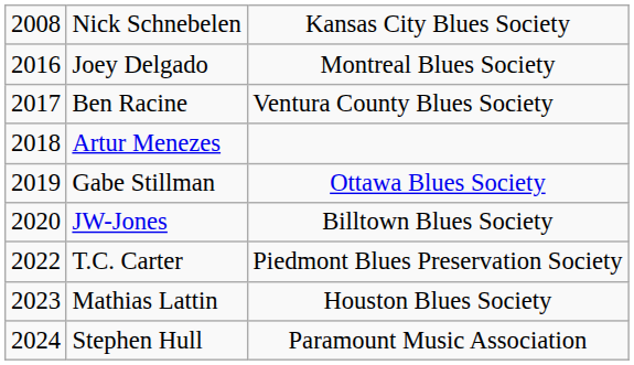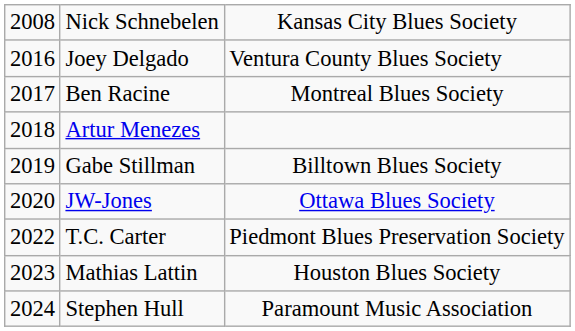Joey Delgado | column 3: Montreal Blues Society -> Ventura County Blues Society
Ben Racine | column 3: Ventura County Blues Society -> Montreal Blues Society
Gabe Stillman | column 3: Ottawa Blues Society -> Billtown Blues Society
JW-Jones | column 3: Billtown Blues Society -> Ottawa Blues Society
